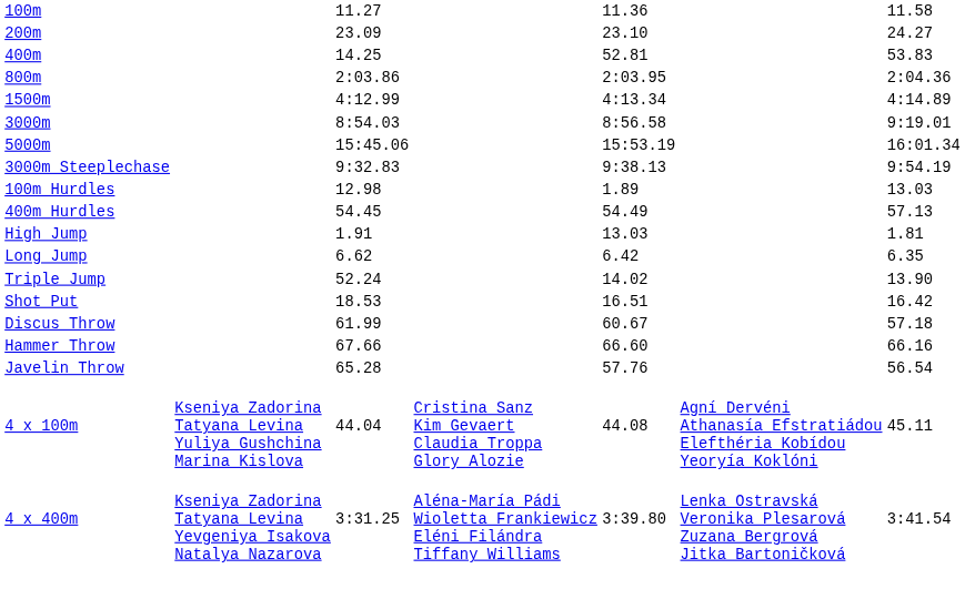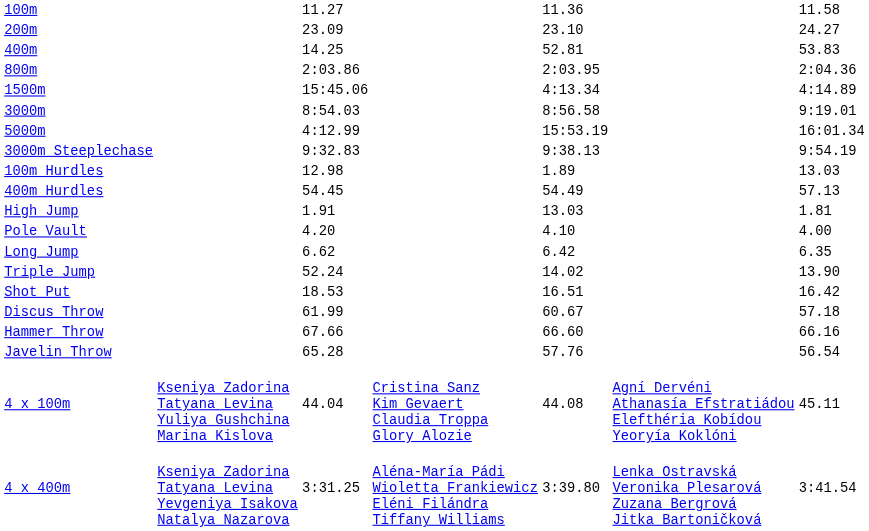1500m | column 3: 4:12.99 -> 15:45.06
5000m | column 3: 15:45.06 -> 4:12.99
+ row: Pole Vault | 4.20 | 4.10 | 4.00
